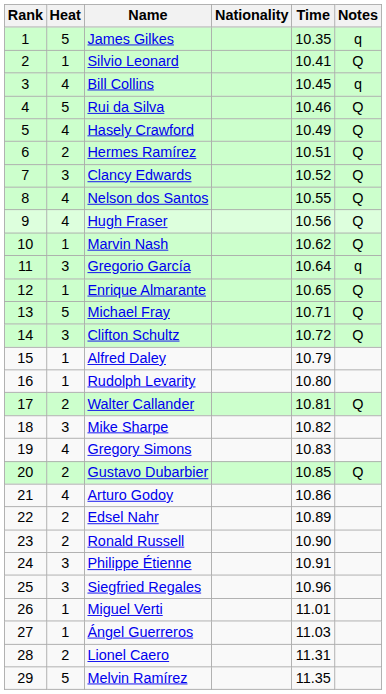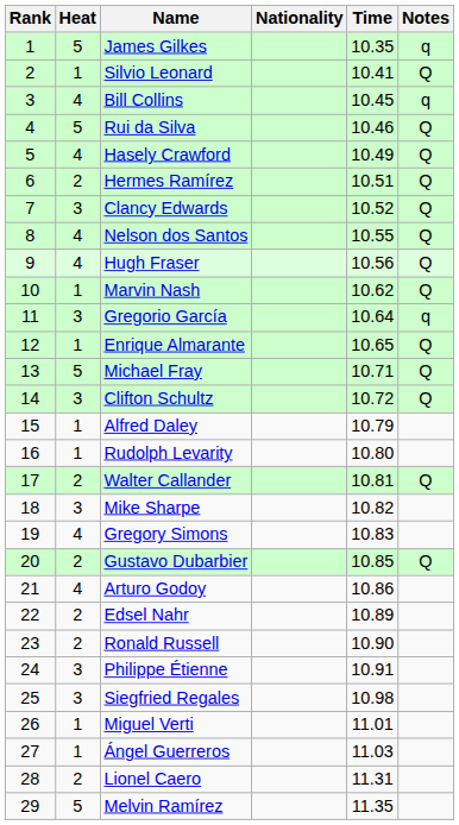Siegfried Regales | Time: 10.96 -> 10.98
